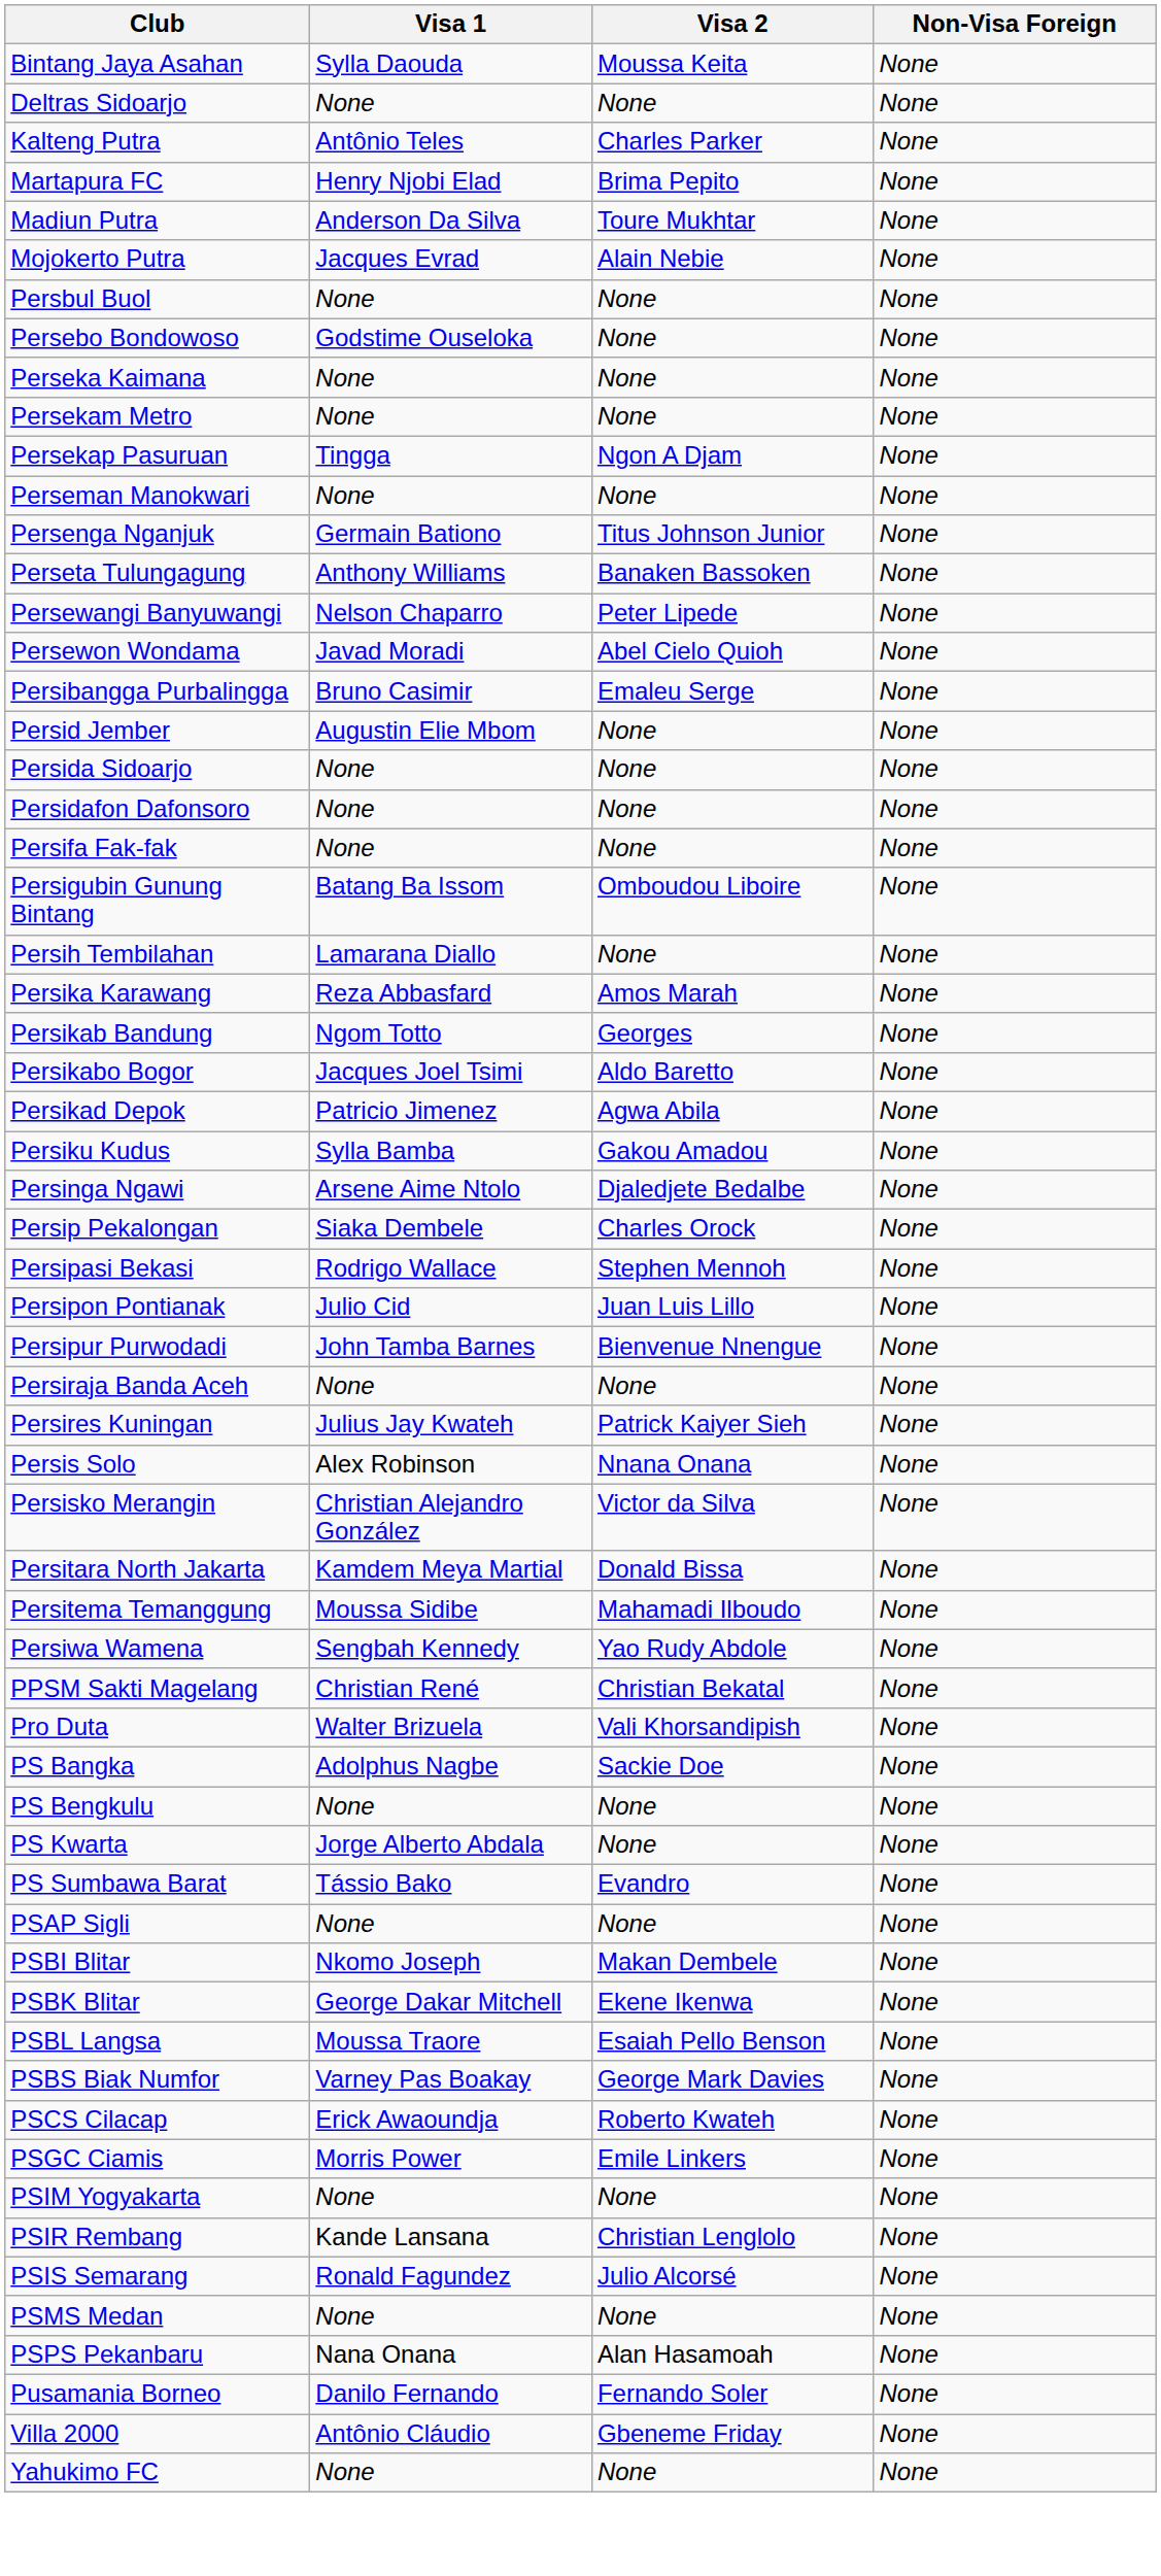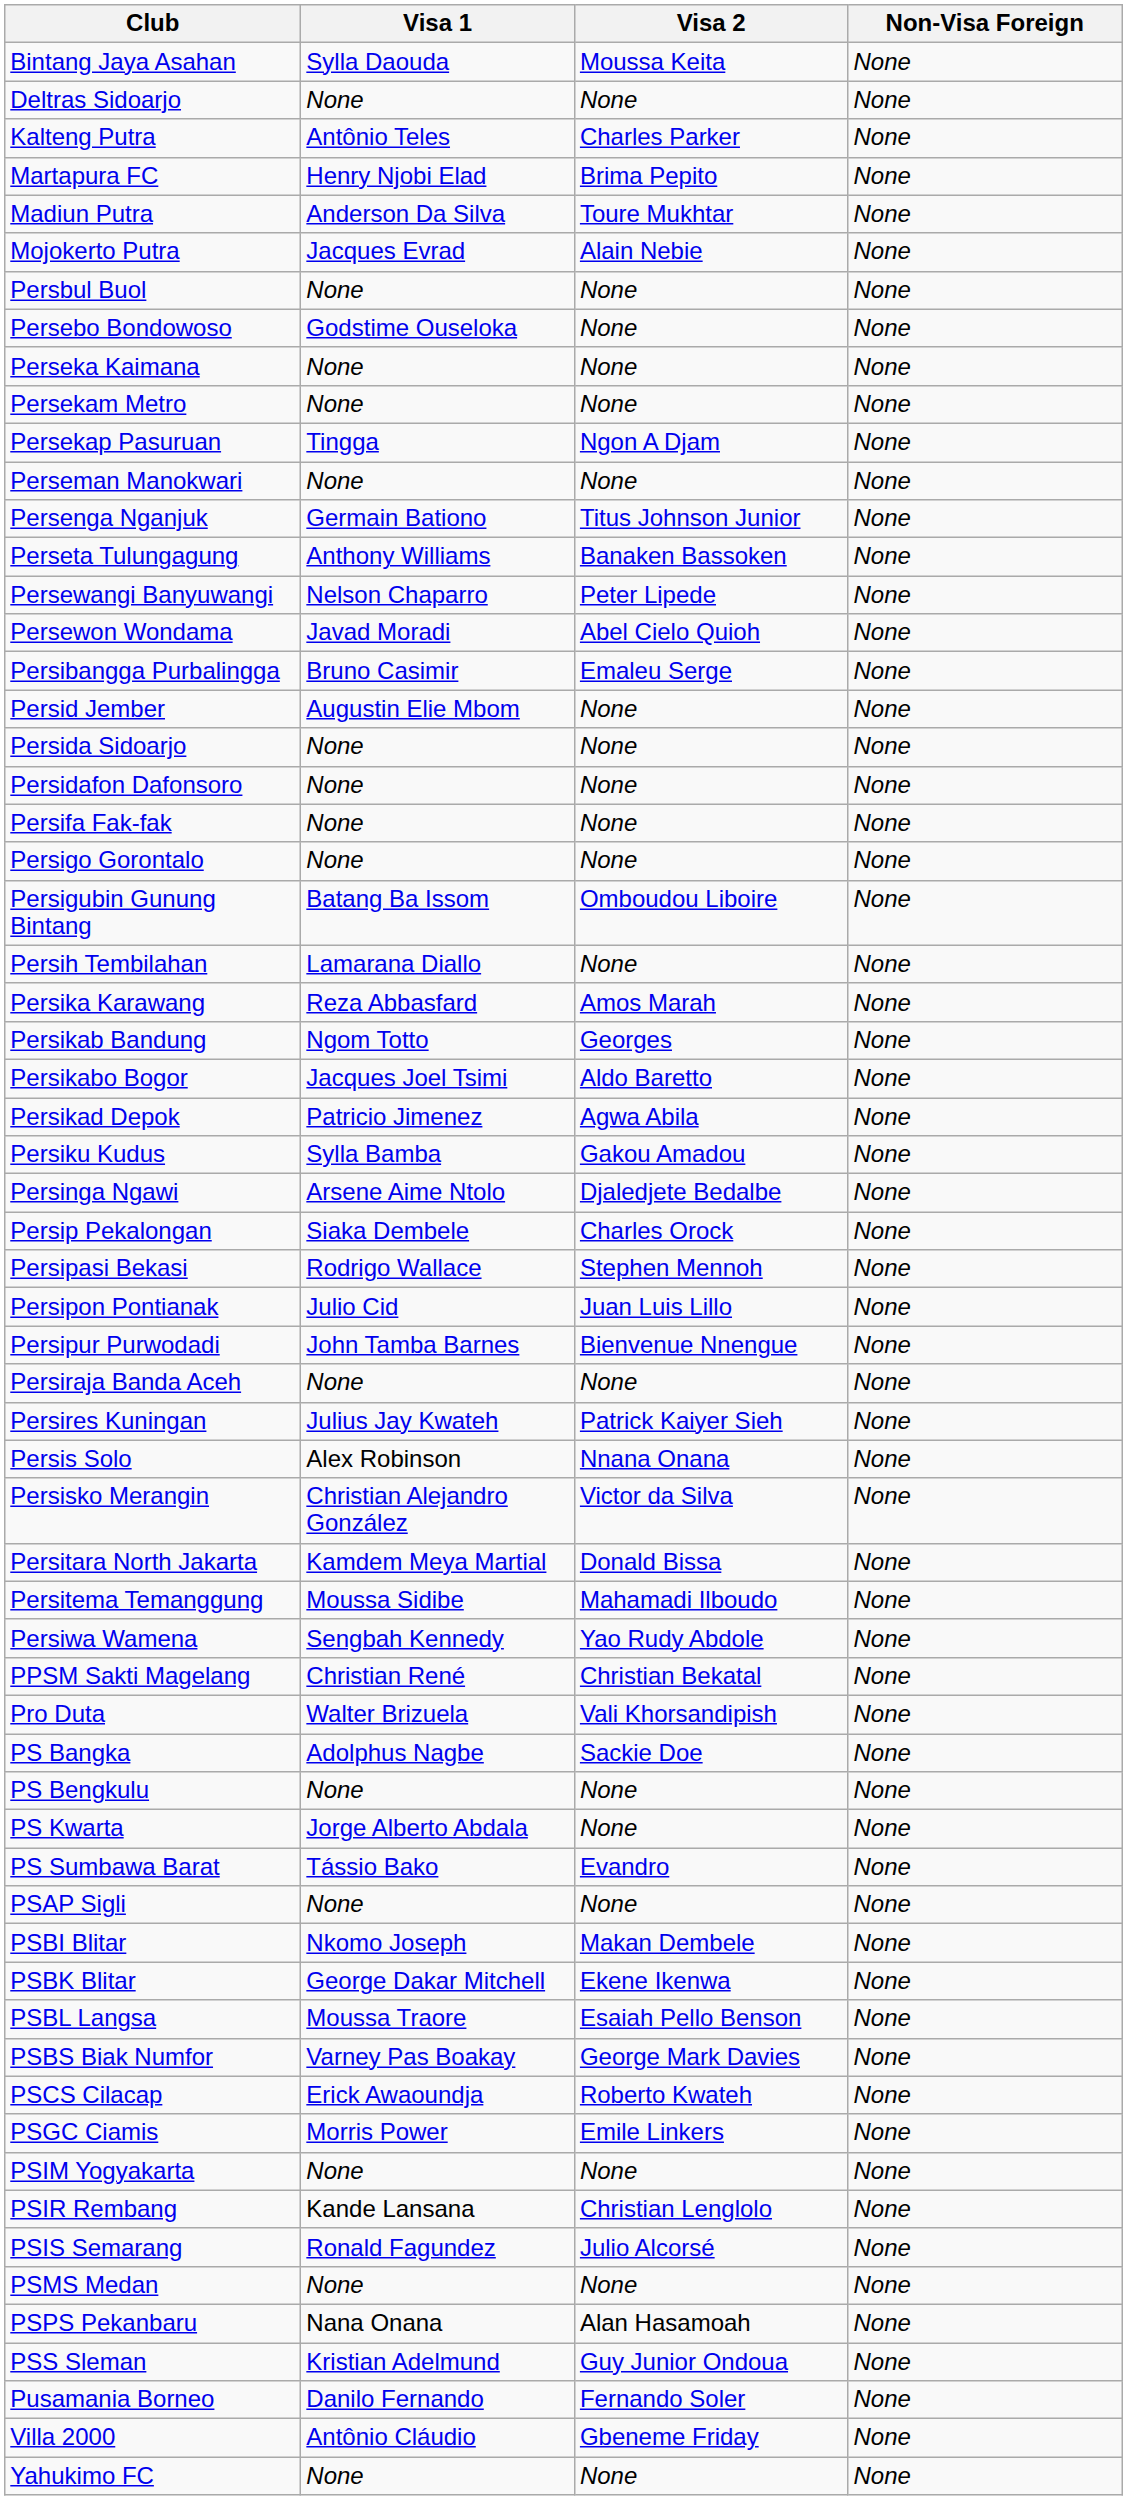+ row: Persigo Gorontalo | None | None | None
+ row: PSS Sleman | Kristian Adelmund | Guy Junior Ondoua | None
